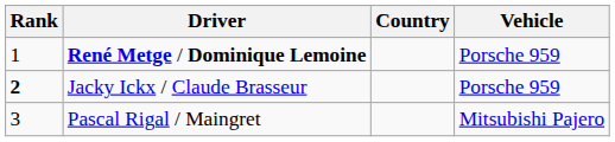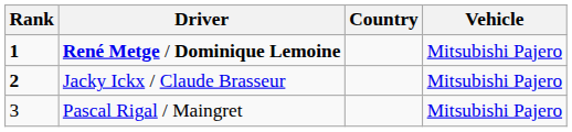René Metge / Dominique Lemoine | Rank: normal -> bold
René Metge / Dominique Lemoine | Vehicle: Porsche 959 -> Mitsubishi Pajero
Jacky Ickx / Claude Brasseur | Vehicle: Porsche 959 -> Mitsubishi Pajero
